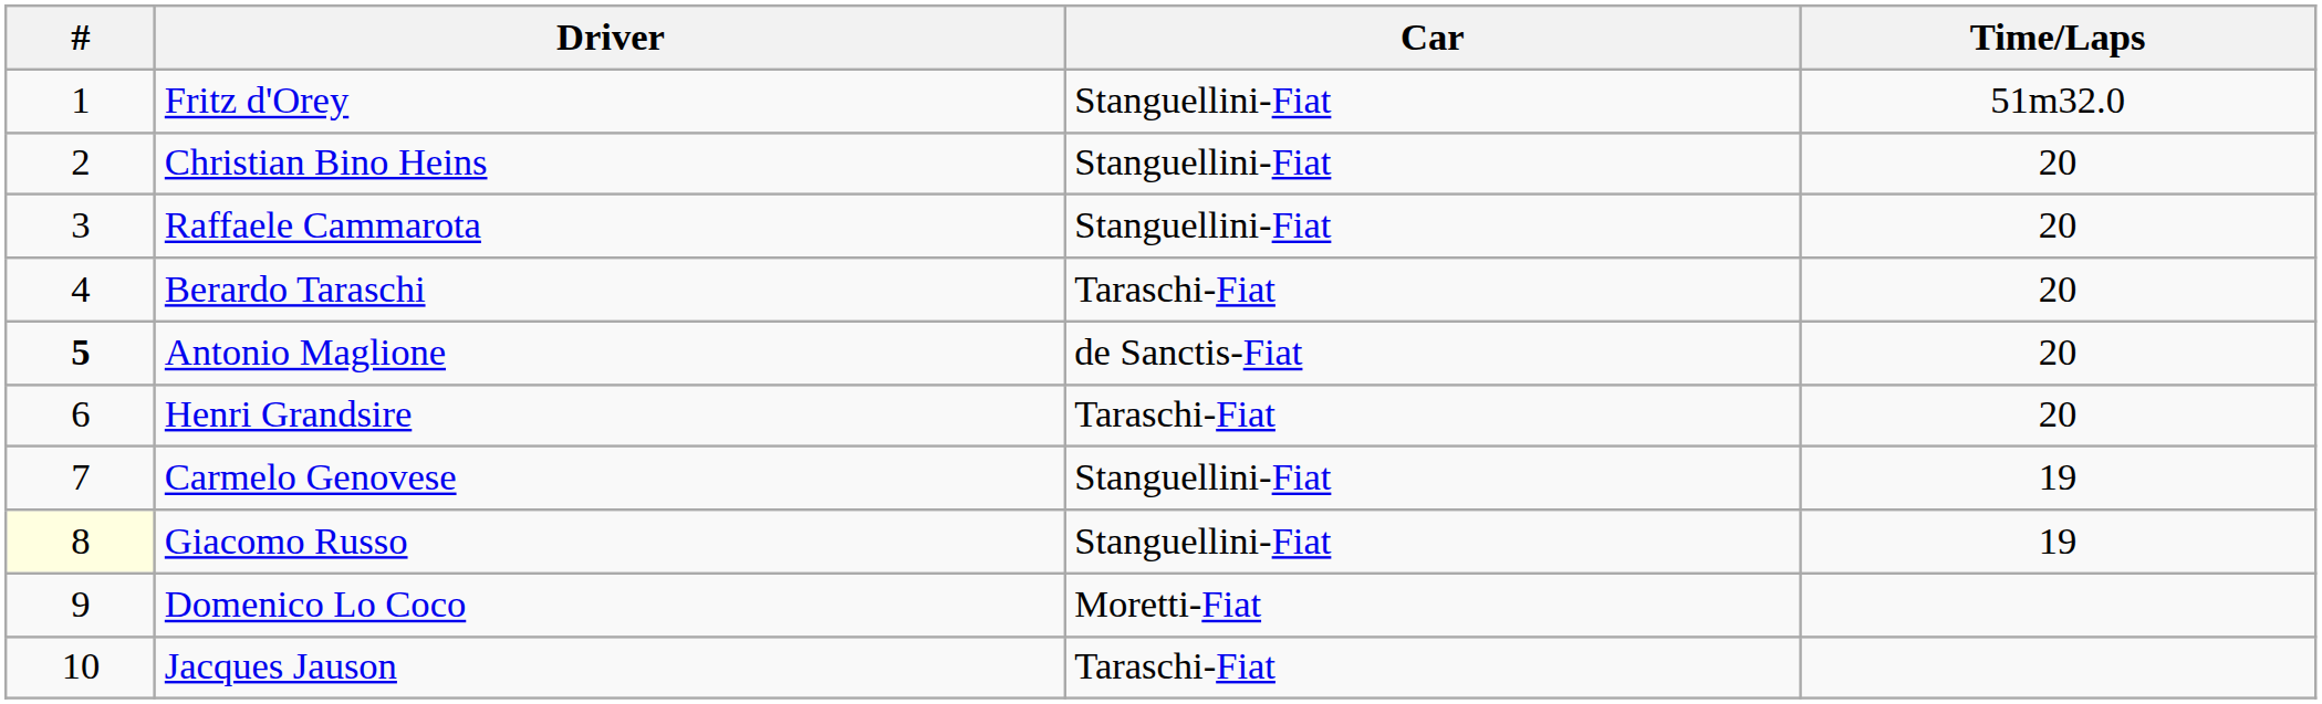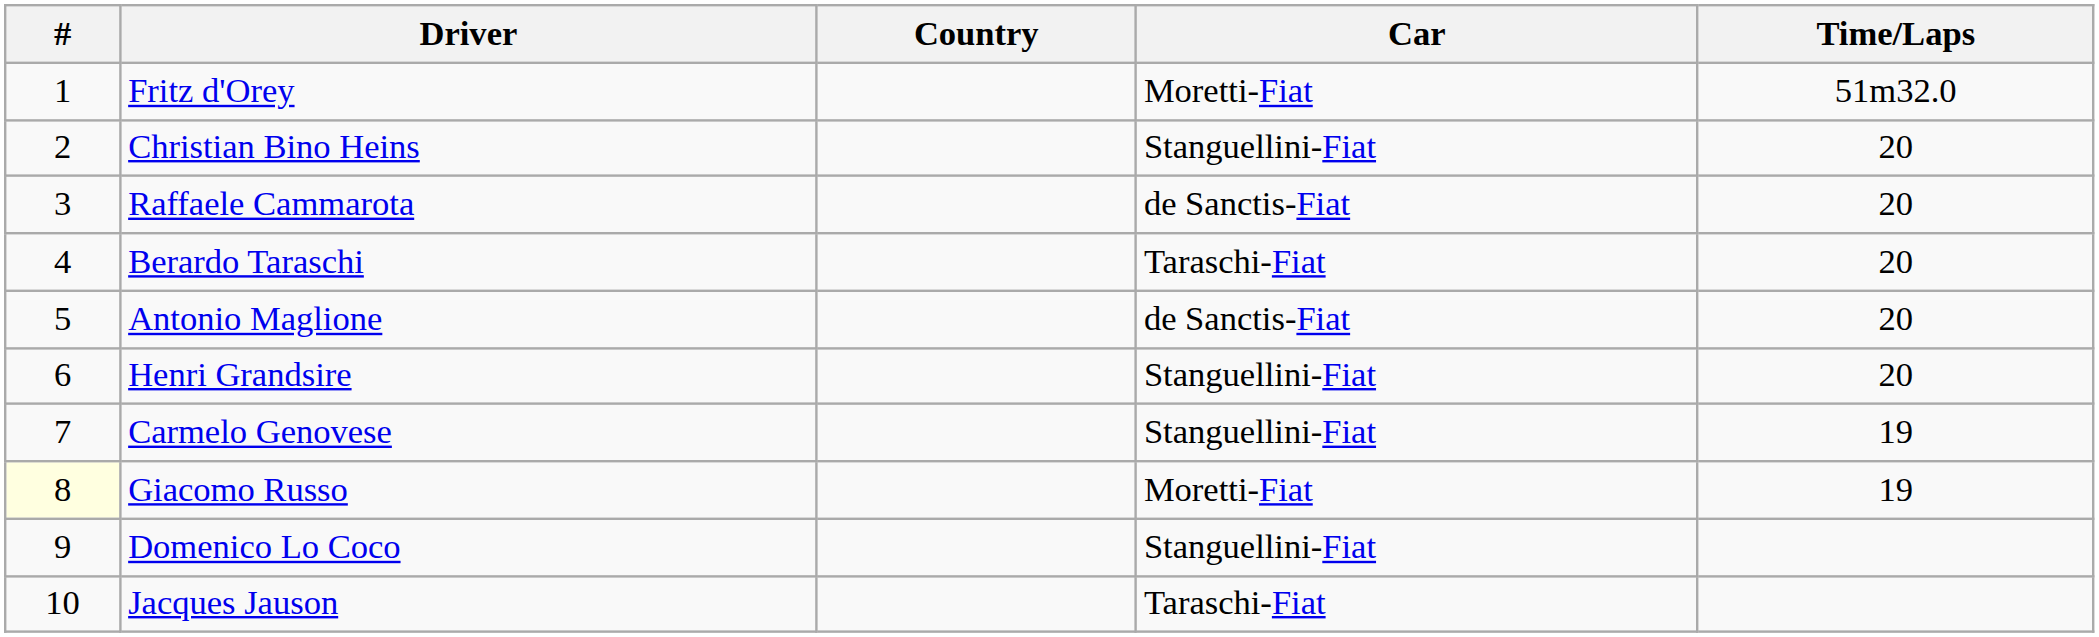+ column: Country
Fritz d'Orey | Car: Stanguellini-Fiat -> Moretti-Fiat
Raffaele Cammarota | Car: Stanguellini-Fiat -> de Sanctis-Fiat
Antonio Maglione | #: bold -> normal
Henri Grandsire | Car: Taraschi-Fiat -> Stanguellini-Fiat
Giacomo Russo | Car: Stanguellini-Fiat -> Moretti-Fiat
Domenico Lo Coco | Car: Moretti-Fiat -> Stanguellini-Fiat
